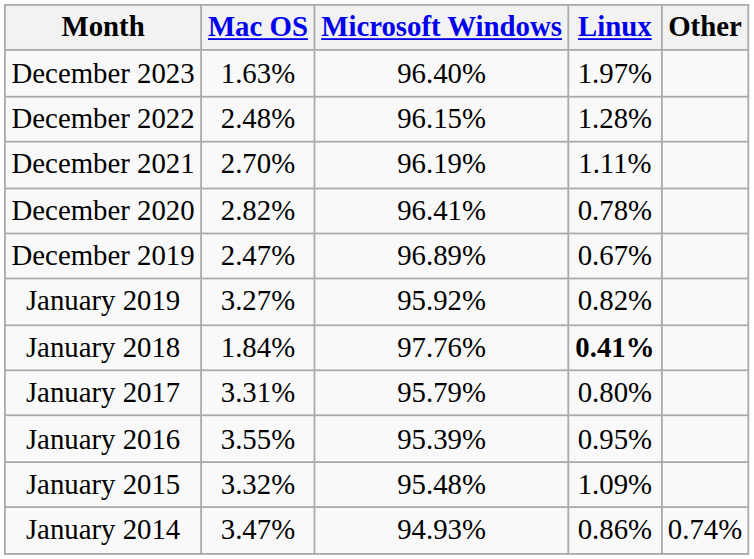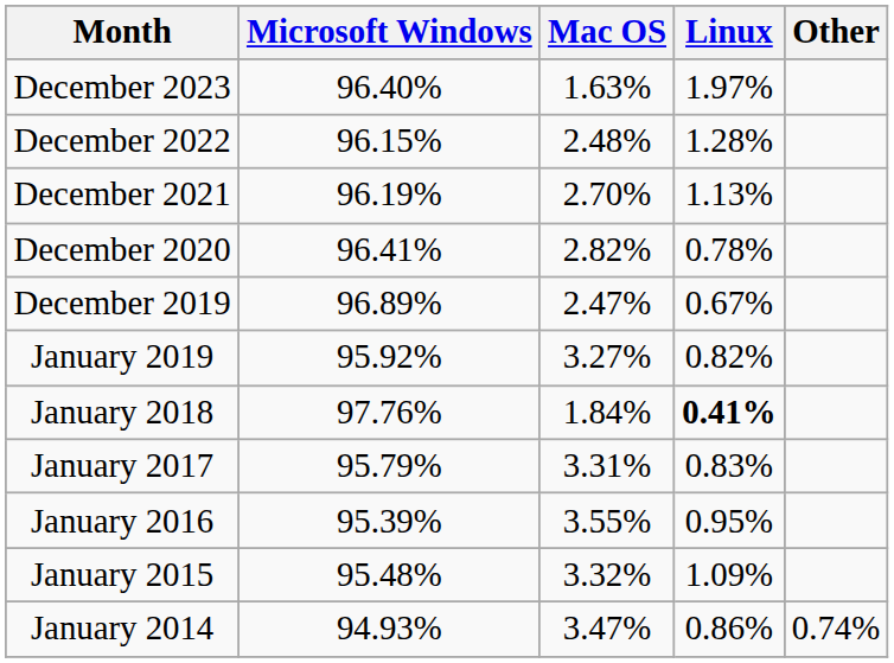columns swapped: Microsoft Windows <-> Mac OS
December 2021 | Linux: 1.11% -> 1.13%
January 2017 | Linux: 0.80% -> 0.83%
